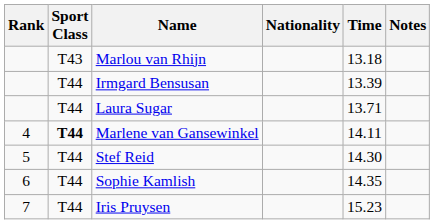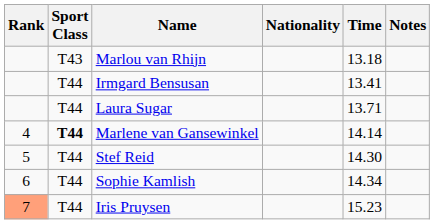Irmgard Bensusan | Time: 13.39 -> 13.41
Marlene van Gansewinkel | Time: 14.11 -> 14.14
Sophie Kamlish | Time: 14.35 -> 14.34
Iris Pruysen | Rank: no background -> lightsalmon background
